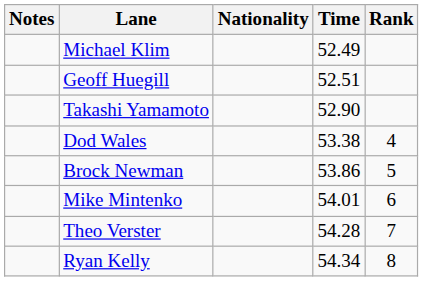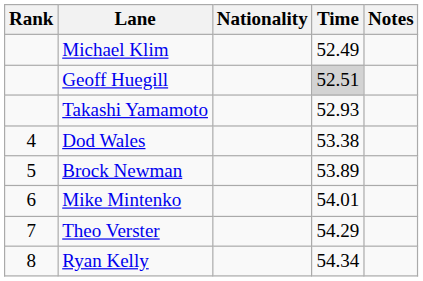columns swapped: Rank <-> Notes
Geoff Huegill | Time: no background -> lightgrey background
Takashi Yamamoto | Time: 52.90 -> 52.93
Brock Newman | Time: 53.86 -> 53.89
Theo Verster | Time: 54.28 -> 54.29
